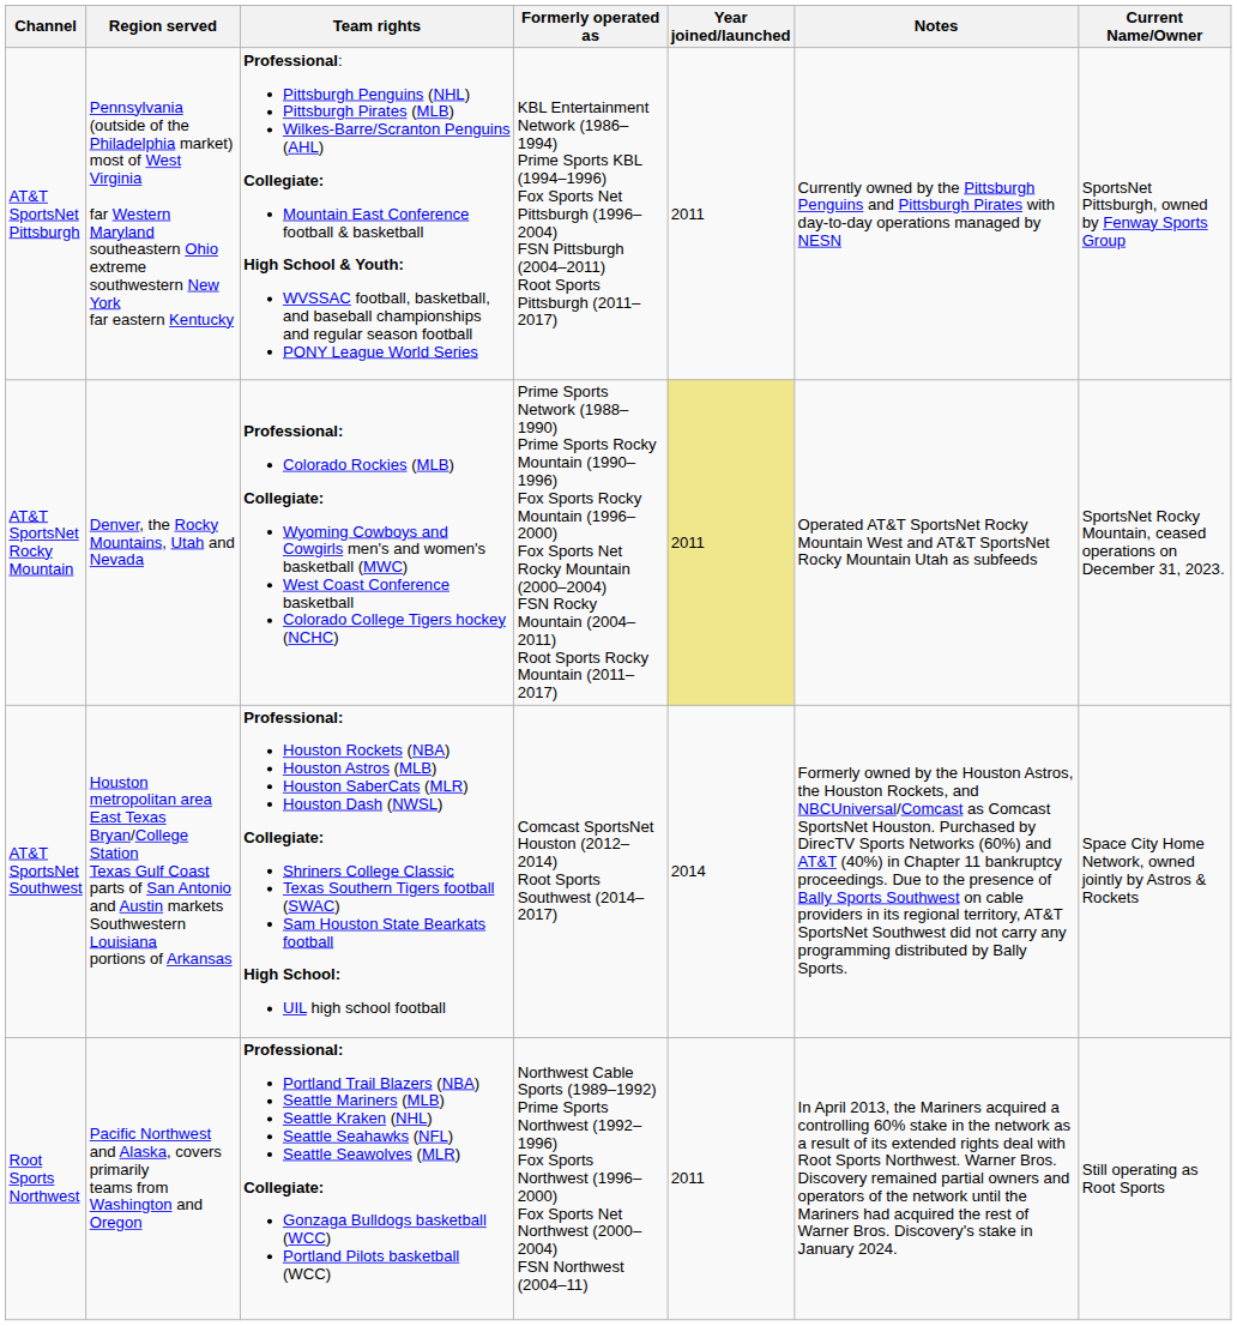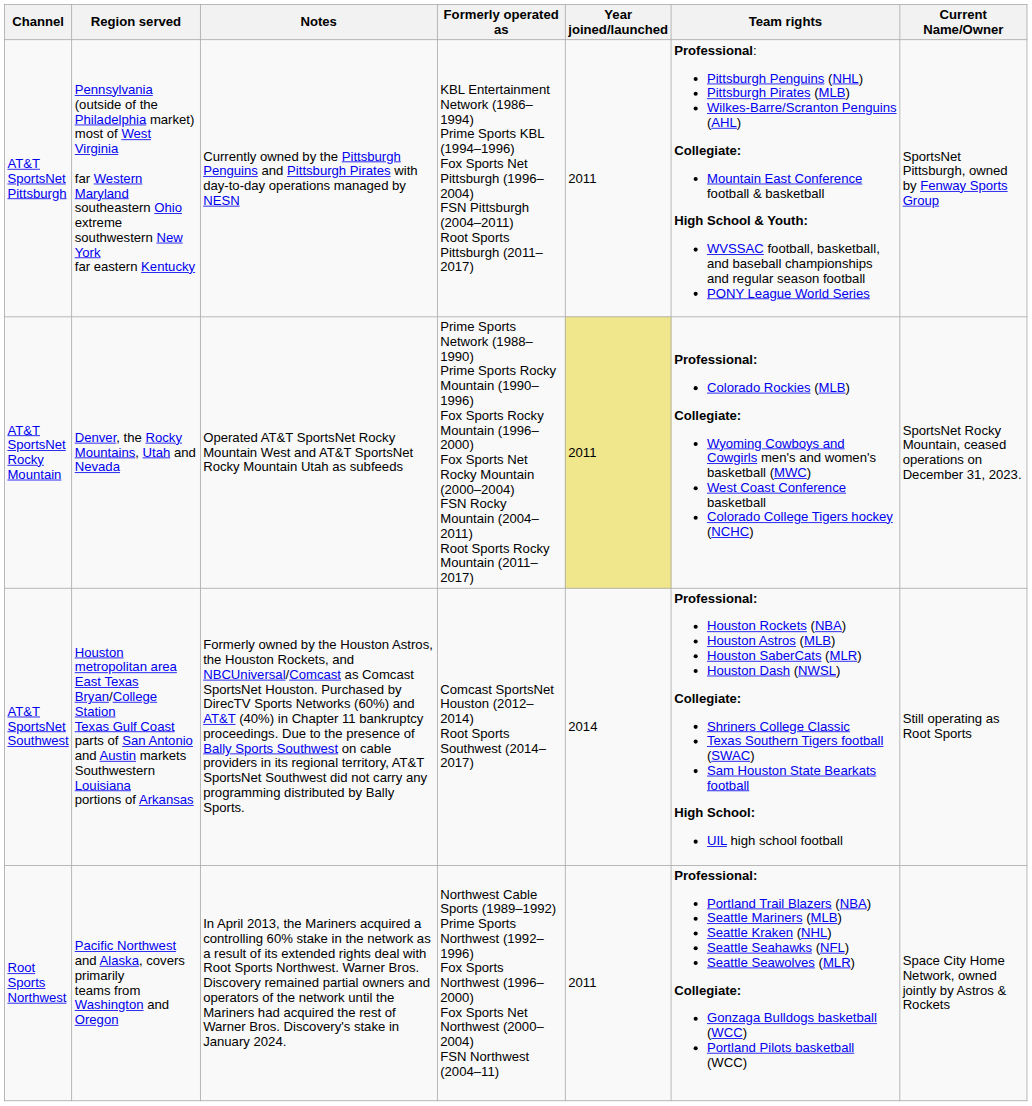columns swapped: Team rights <-> Notes
AT&T SportsNet Southwest | Current Name/Owner: Space City Home Network, owned jointly by Astros & Rockets -> Still operating as Root Sports
Root Sports Northwest | Current Name/Owner: Still operating as Root Sports -> Space City Home Network, owned jointly by Astros & Rockets
